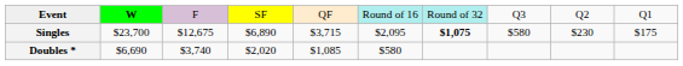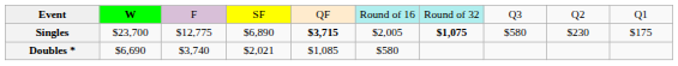Singles | column 3: $12,675 -> $12,775
Singles | column 5: normal -> bold
Singles | column 6: $2,095 -> $2,005
Doubles * | column 4: $2,020 -> $2,021
